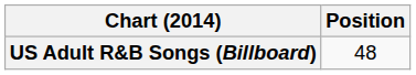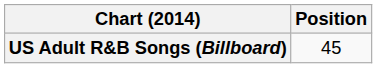US Adult R&B Songs (Billboard) | Position: 48 -> 45
